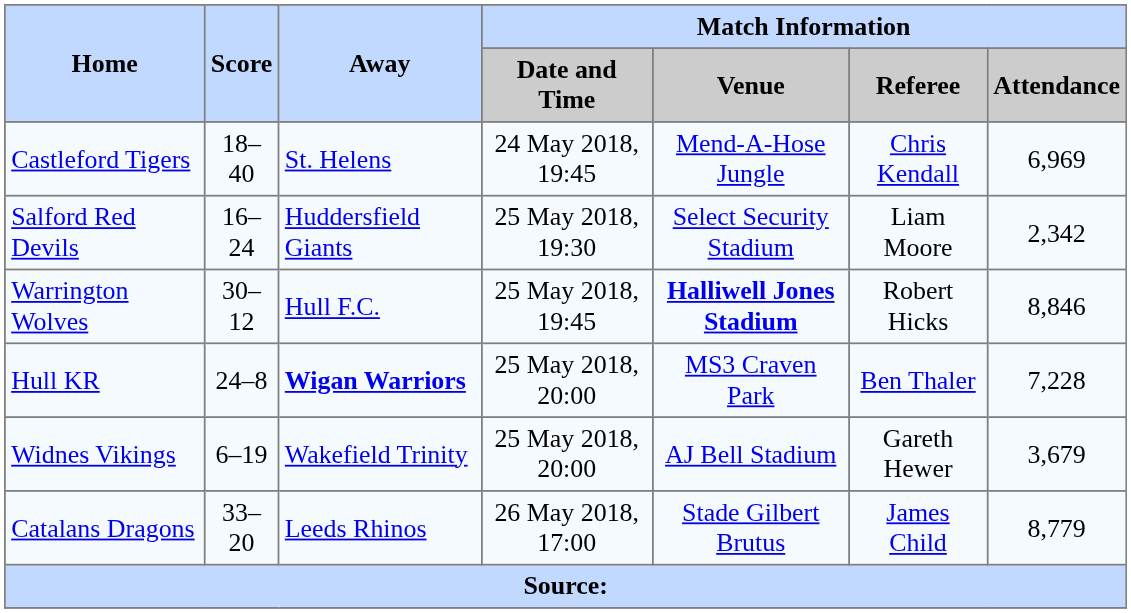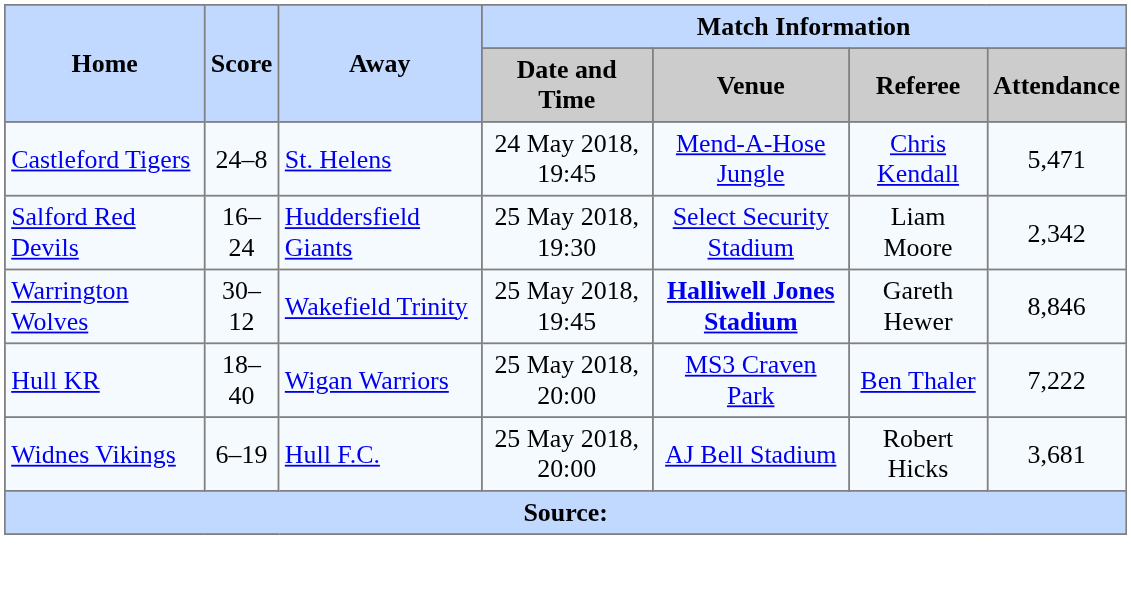Castleford Tigers | Score: 18–40 -> 24–8
Castleford Tigers | Match Information / Attendance: 6,969 -> 5,471
Warrington Wolves | Away: Hull F.C. -> Wakefield Trinity
Warrington Wolves | Match Information / Referee: Robert Hicks -> Gareth Hewer
Hull KR | Score: 24–8 -> 18–40
Hull KR | Away: bold -> normal
Hull KR | Match Information / Attendance: 7,228 -> 7,222
Widnes Vikings | Away: Wakefield Trinity -> Hull F.C.
Widnes Vikings | Match Information / Referee: Gareth Hewer -> Robert Hicks
Widnes Vikings | Match Information / Attendance: 3,679 -> 3,681
- row: Catalans Dragons | 33–20 | Leeds Rhinos | 26 May 2018, 17:00 | Stade Gilbert Brutus | James Child | 8,779
